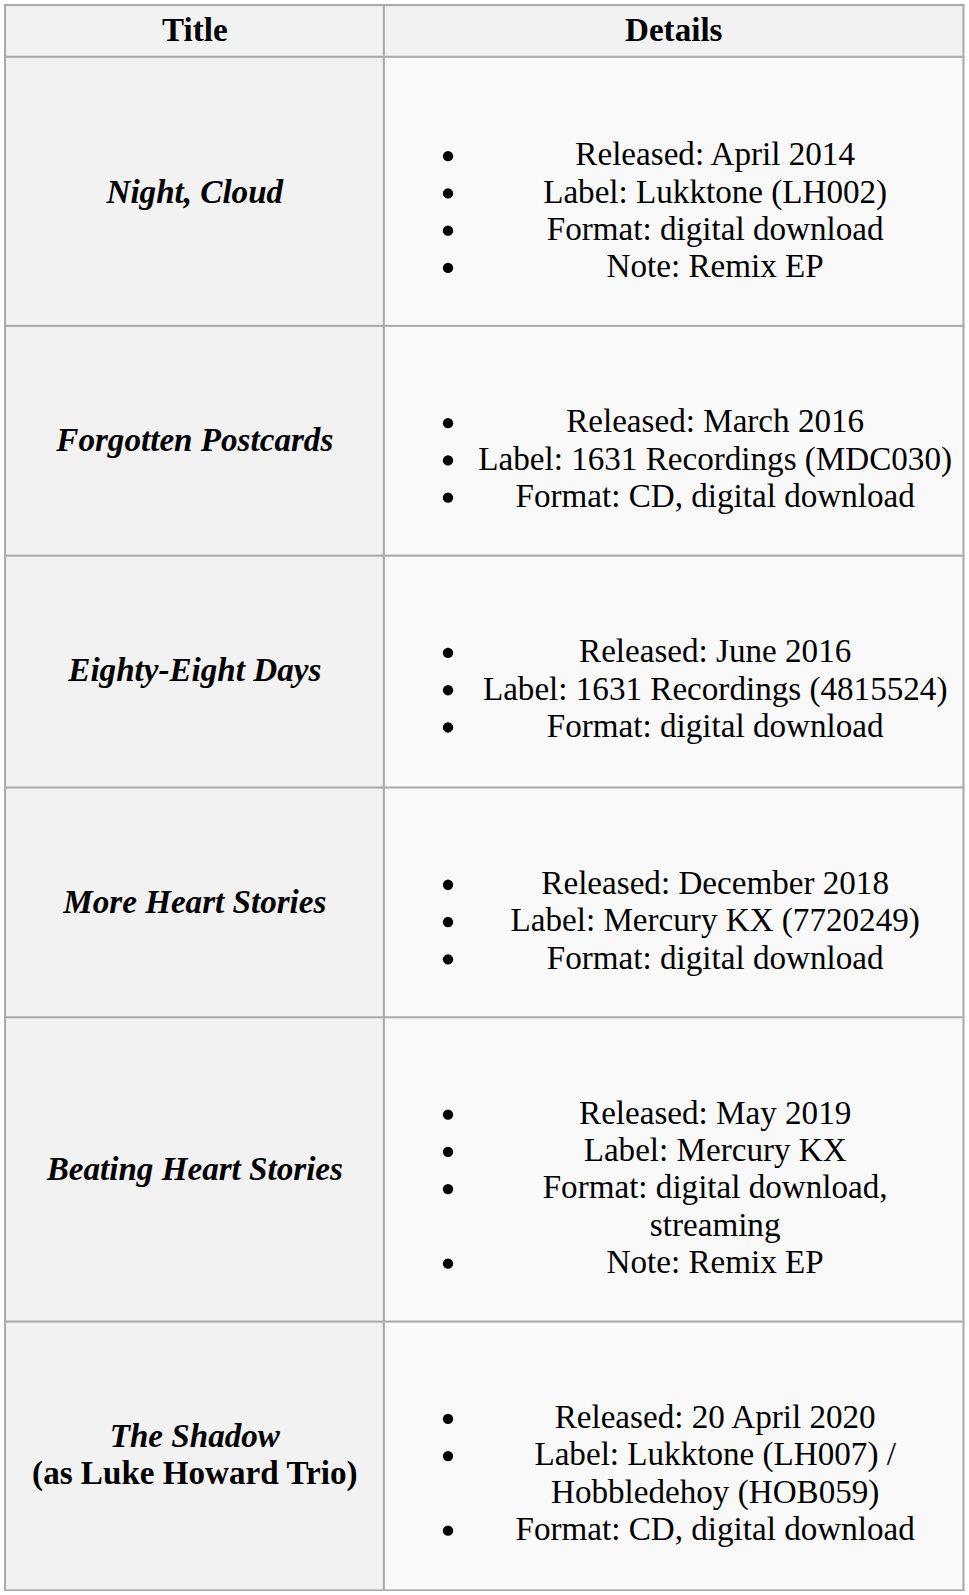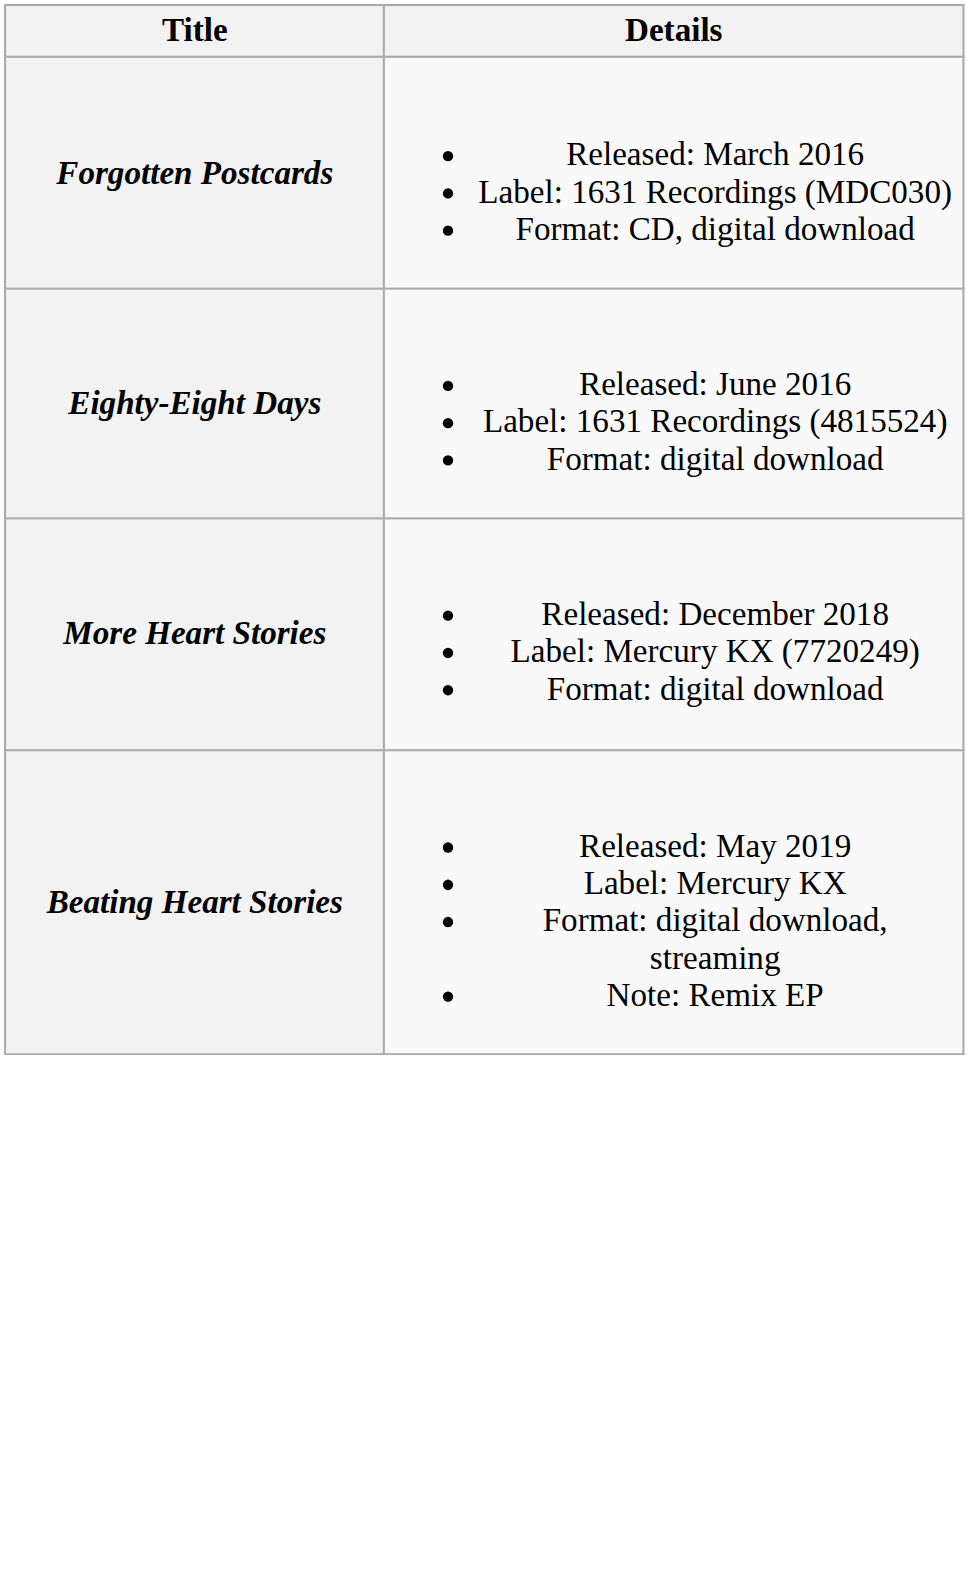- row: Night, Cloud | Released: April 2014 Label: Lukktone (LH002) Format: digital download Note: Remix EP
- row: The Shadow (as Luke Howard Trio) | Released: 20 April 2020 Label: Lukktone (LH007) / Hobbledehoy (HOB059) Format: CD, digital download
